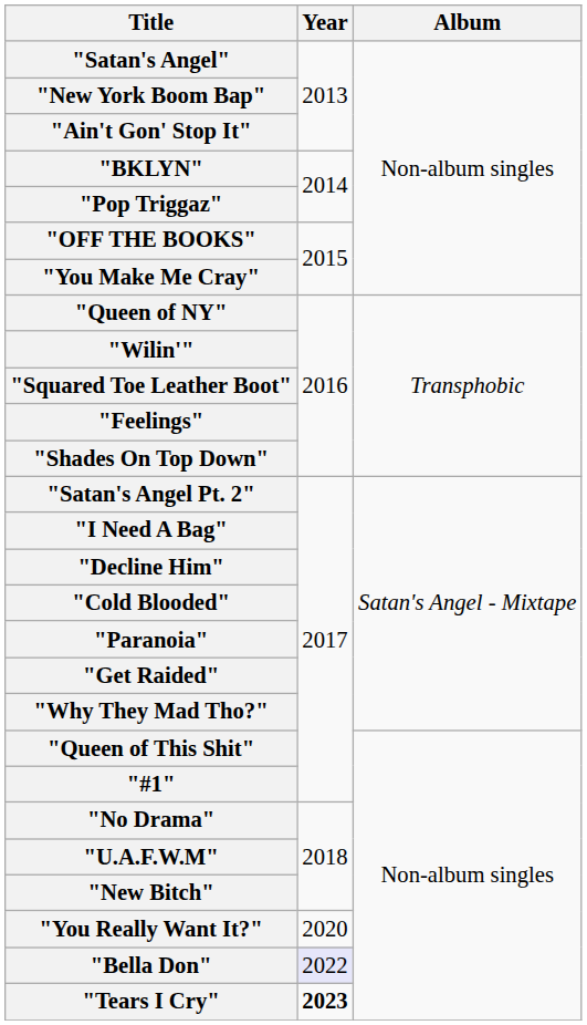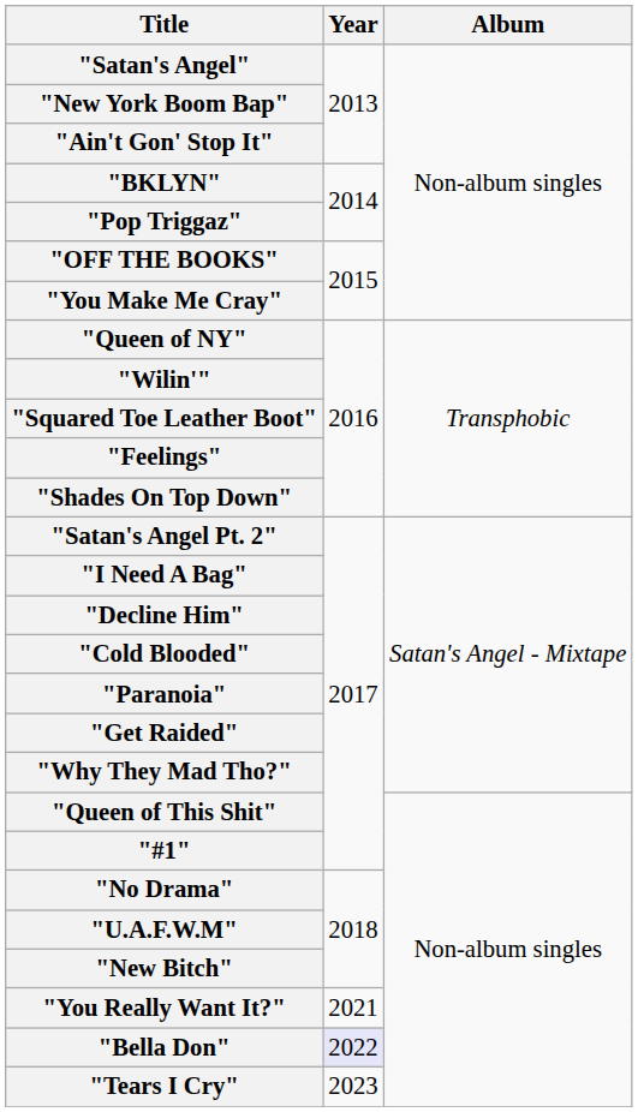"You Really Want It?" | Year: 2020 -> 2021
"Tears I Cry" | Year: bold -> normal
